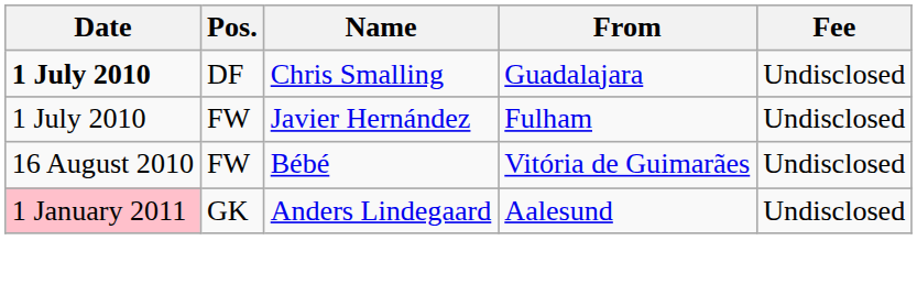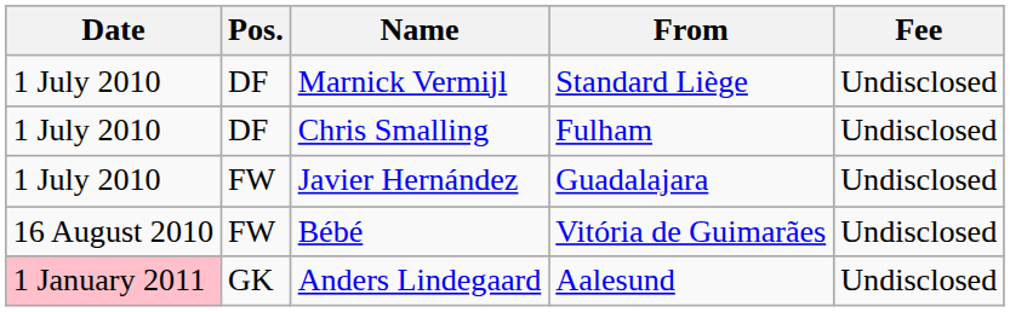+ row: 1 July 2010 | DF | Marnick Vermijl | Standard Liège | Undisclosed
Chris Smalling | Date: bold -> normal
Chris Smalling | From: Guadalajara -> Fulham
Javier Hernández | From: Fulham -> Guadalajara
